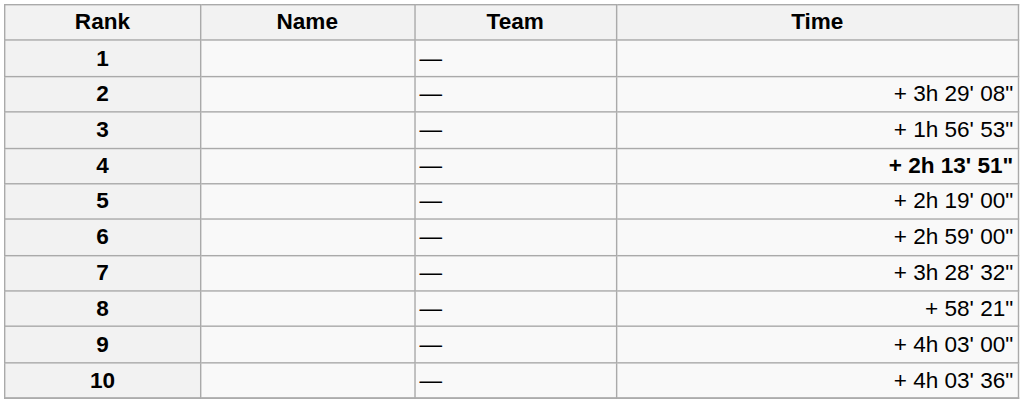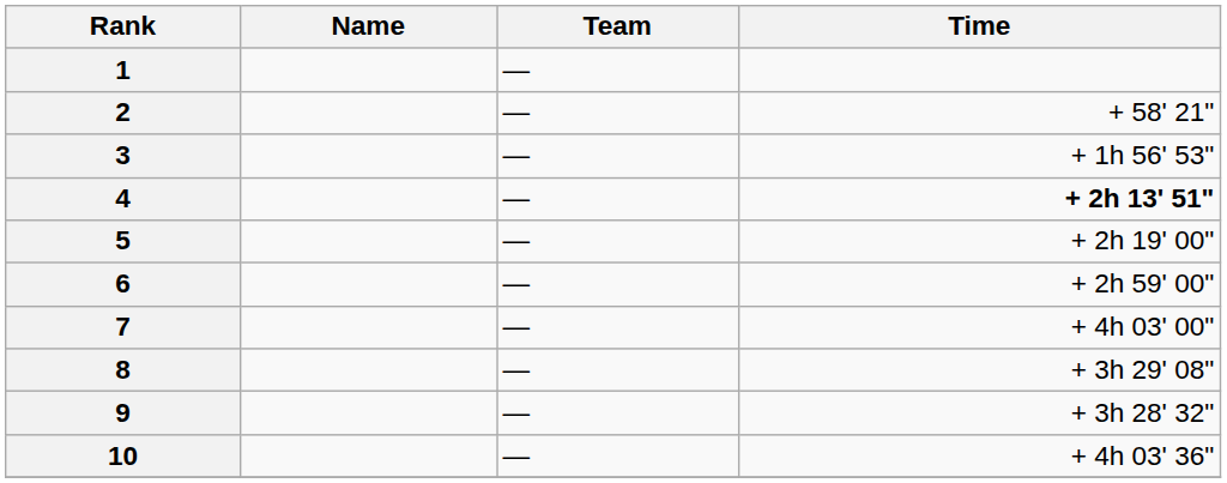2 | Time: + 3h 29' 08" -> + 58' 21"
7 | Time: + 3h 28' 32" -> + 4h 03' 00"
8 | Time: + 58' 21" -> + 3h 29' 08"
9 | Time: + 4h 03' 00" -> + 3h 28' 32"
